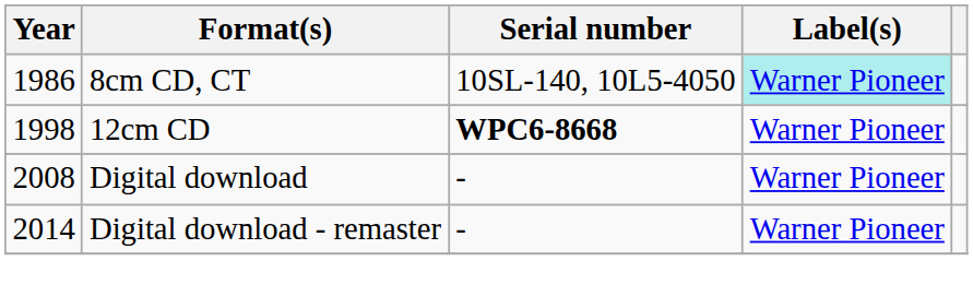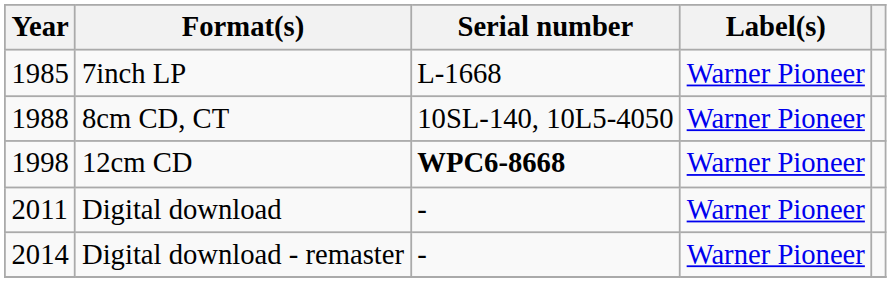+ row: 1985 | 7inch LP | L-1668 | Warner Pioneer
8cm CD, CT | Year: 1986 -> 1988
8cm CD, CT | Label(s): paleturquoise background -> no background
Digital download | Year: 2008 -> 2011
